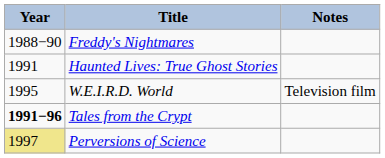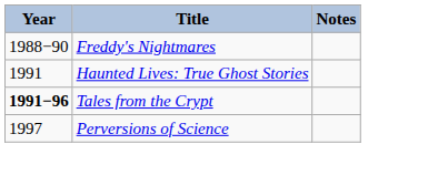- row: 1995 | W.E.I.R.D. World | Television film
Perversions of Science | Year: khaki background -> no background
